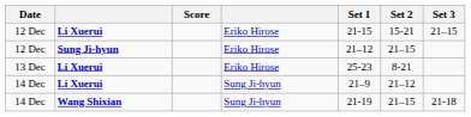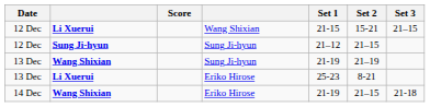12 Dec / Li Xuerui | column 4: Eriko Hirose -> Wang Shixian
12 Dec / Sung Ji-hyun | column 4: Eriko Hirose -> Sung Ji-hyun
+ row: 13 Dec | Wang Shixian | Sung Ji-hyun | 21-19 | 21–19
- row: 14 Dec | Li Xuerui | Sung Ji-hyun | 21–9 | 21–12
14 Dec / Wang Shixian | column 4: Sung Ji-hyun -> Eriko Hirose
